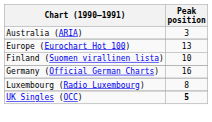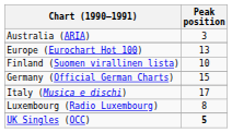Germany (Official German Charts) | Peak position: 16 -> 15
+ row: Italy (Musica e dischi) | 17
